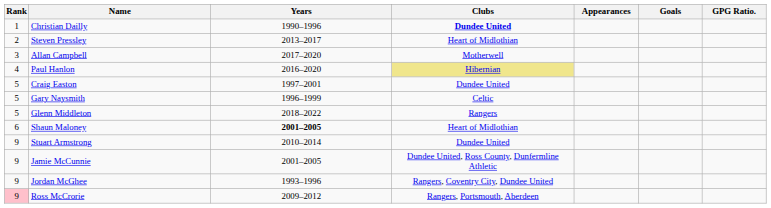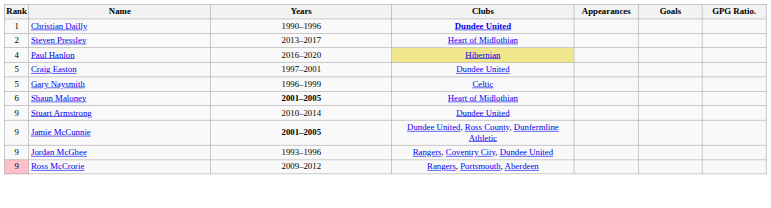- row: 3 | Allan Campbell | 2017–2020 | Motherwell
- row: 5 | Glenn Middleton | 2018–2022 | Rangers
Jamie McCunnie | Years: normal -> bold
